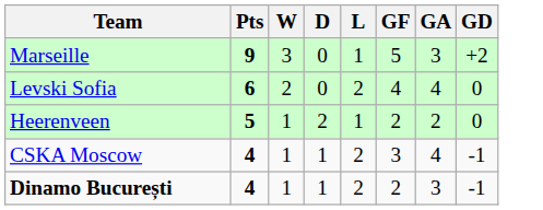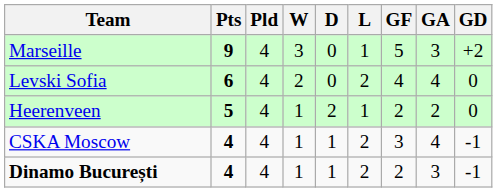+ column: Pld | 4 | 4 | 4 | 4 | 4
